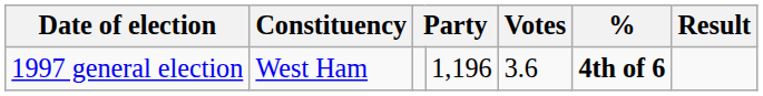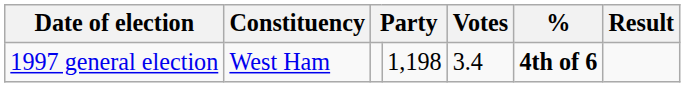1997 general election | column 4: 1,196 -> 1,198
1997 general election | Votes: 3.6 -> 3.4
